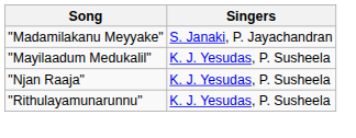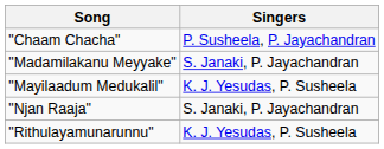+ row: "Chaam Chacha" | P. Susheela, P. Jayachandran
"Njan Raaja" | Singers: K. J. Yesudas, P. Susheela -> S. Janaki, P. Jayachandran
